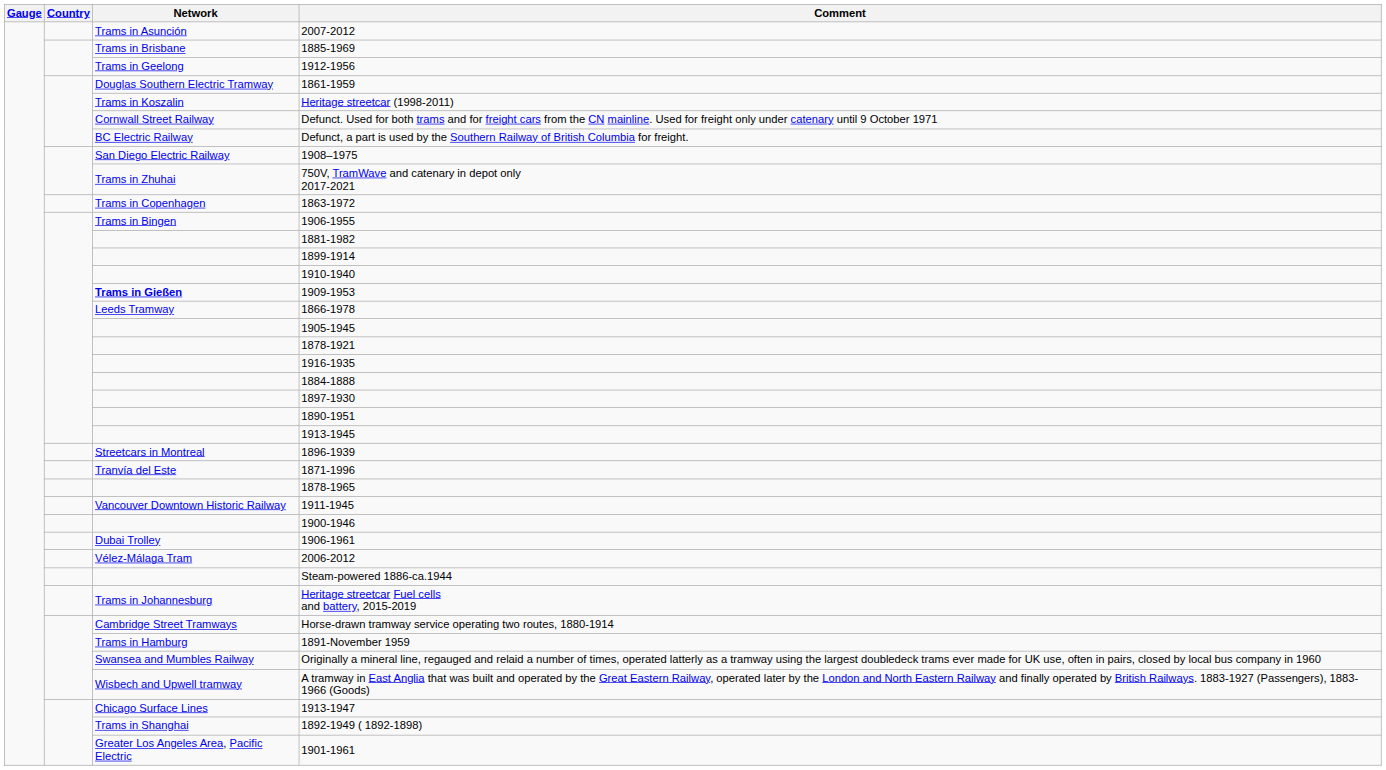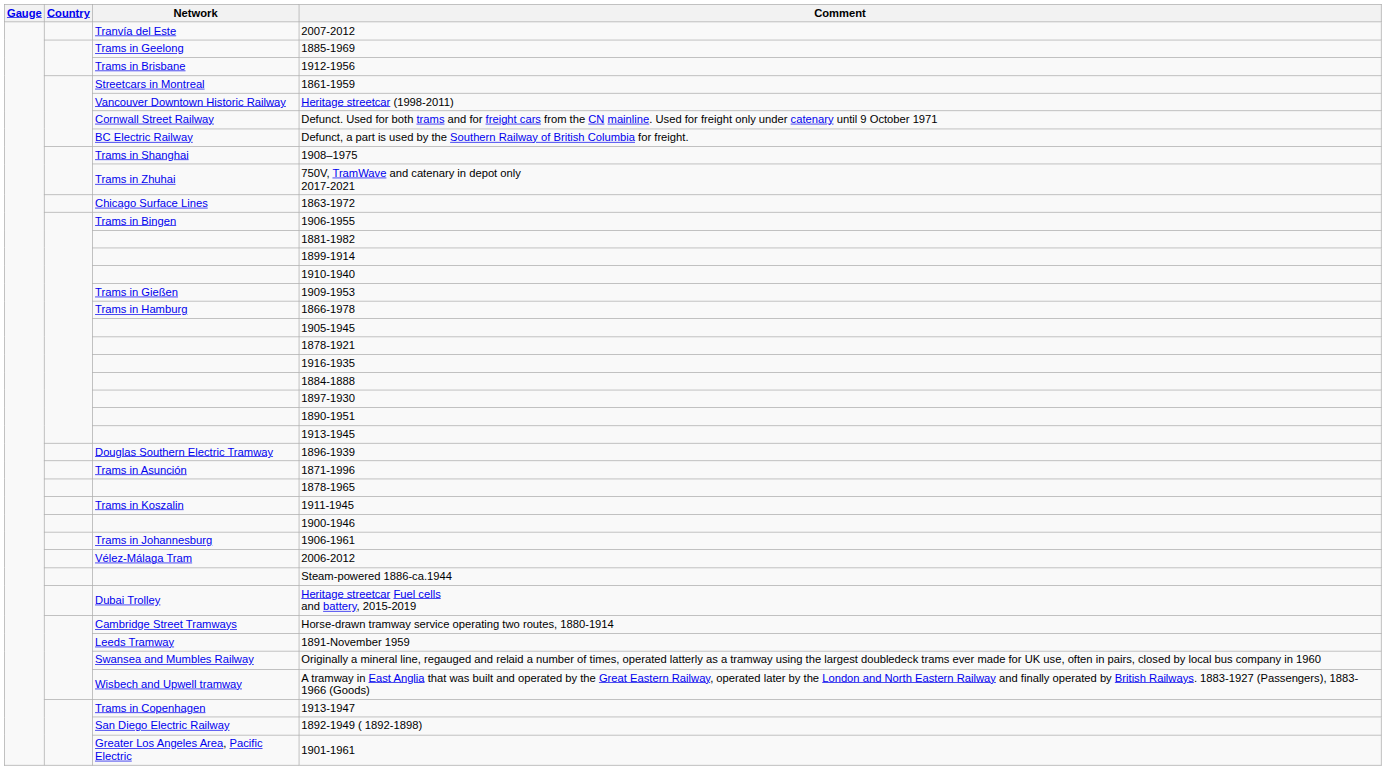2007-2012 | Network: Trams in Asunción -> Tranvía del Este
1885-1969 | Network: Trams in Brisbane -> Trams in Geelong
1912-1956 | Network: Trams in Geelong -> Trams in Brisbane
1861-1959 | Network: Douglas Southern Electric Tramway -> Streetcars in Montreal
Heritage streetcar (1998-2011) | Network: Trams in Koszalin -> Vancouver Downtown Historic Railway
1908–1975 | Network: San Diego Electric Railway -> Trams in Shanghai
1863-1972 | Network: Trams in Copenhagen -> Chicago Surface Lines
1909-1953 | Network: bold -> normal
1866-1978 | Network: Leeds Tramway -> Trams in Hamburg
1896-1939 | Network: Streetcars in Montreal -> Douglas Southern Electric Tramway
1871-1996 | Network: Tranvía del Este -> Trams in Asunción
1911-1945 | Network: Vancouver Downtown Historic Railway -> Trams in Koszalin
1906-1961 | Network: Dubai Trolley -> Trams in Johannesburg
Heritage streetcar Fuel cells and battery, 2015-2019 | Network: Trams in Johannesburg -> Dubai Trolley
1891-November 1959 | Network: Trams in Hamburg -> Leeds Tramway
1913-1947 | Network: Chicago Surface Lines -> Trams in Copenhagen
1892-1949 ( 1892-1898) | Network: Trams in Shanghai -> San Diego Electric Railway
